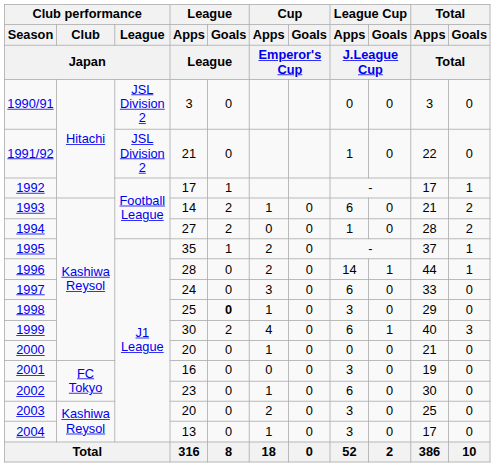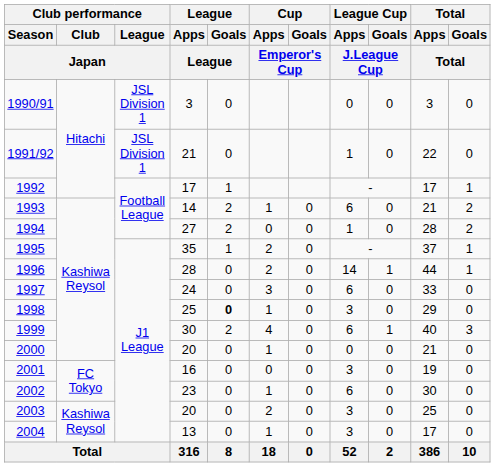1990/91 | Club performance / League / Japan: JSL Division 2 -> JSL Division 1
1991/92 | Club performance / League / Japan: JSL Division 2 -> JSL Division 1
